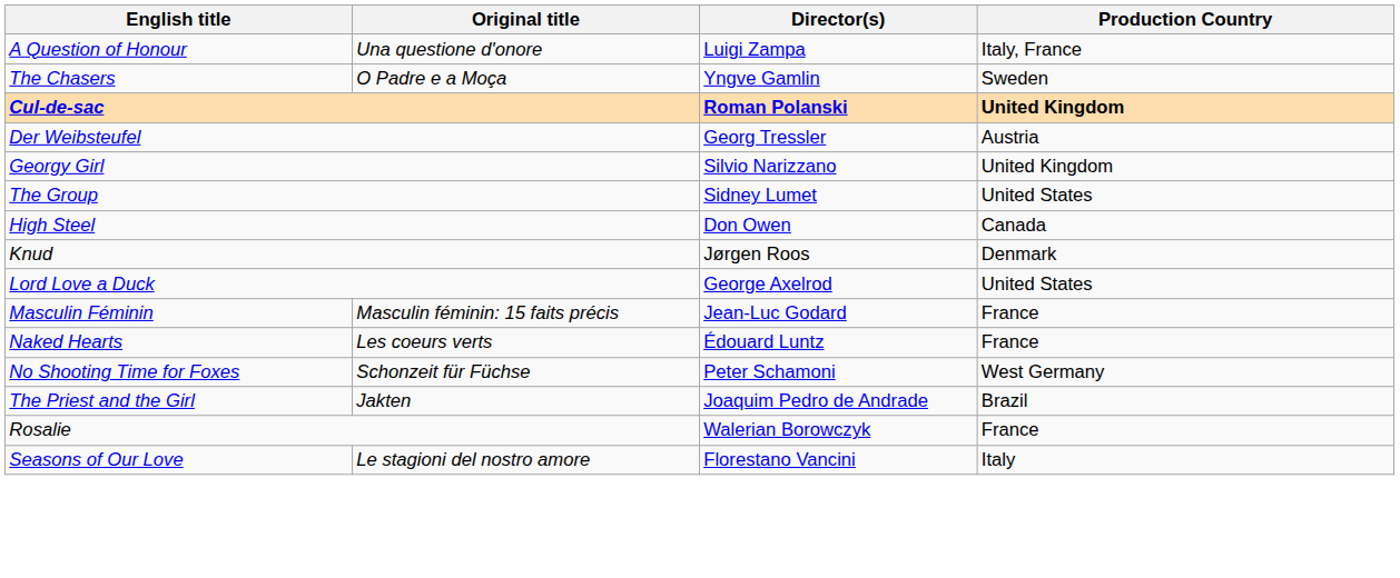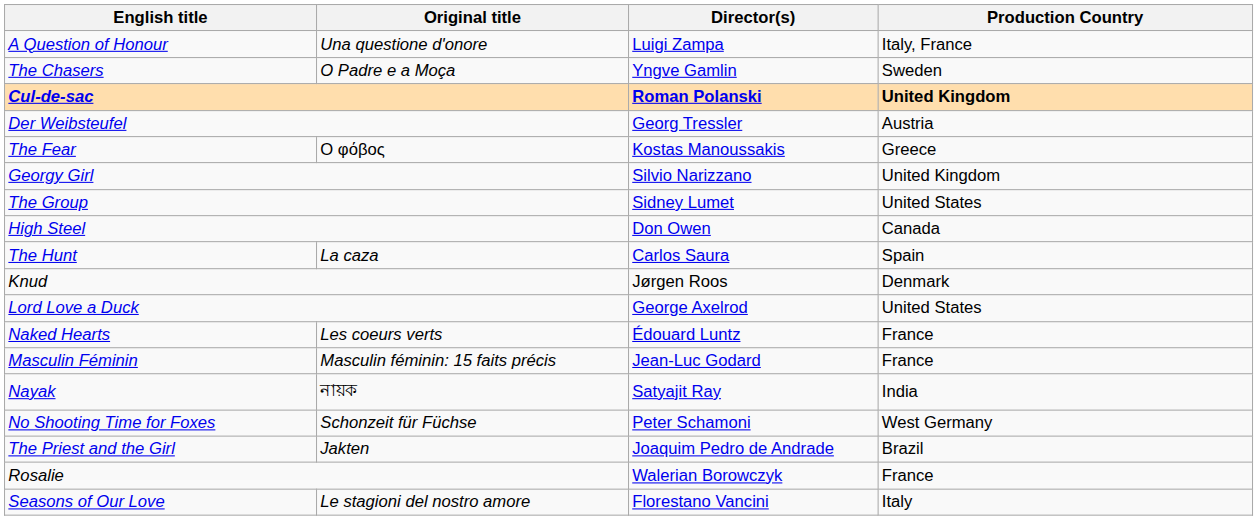+ row: The Fear | Ο φόβος | Kostas Manoussakis | Greece
+ row: The Hunt | La caza | Carlos Saura | Spain
rows swapped: Masculin Féminin <-> Naked Hearts
+ row: Nayak | নায়ক | Satyajit Ray | India
